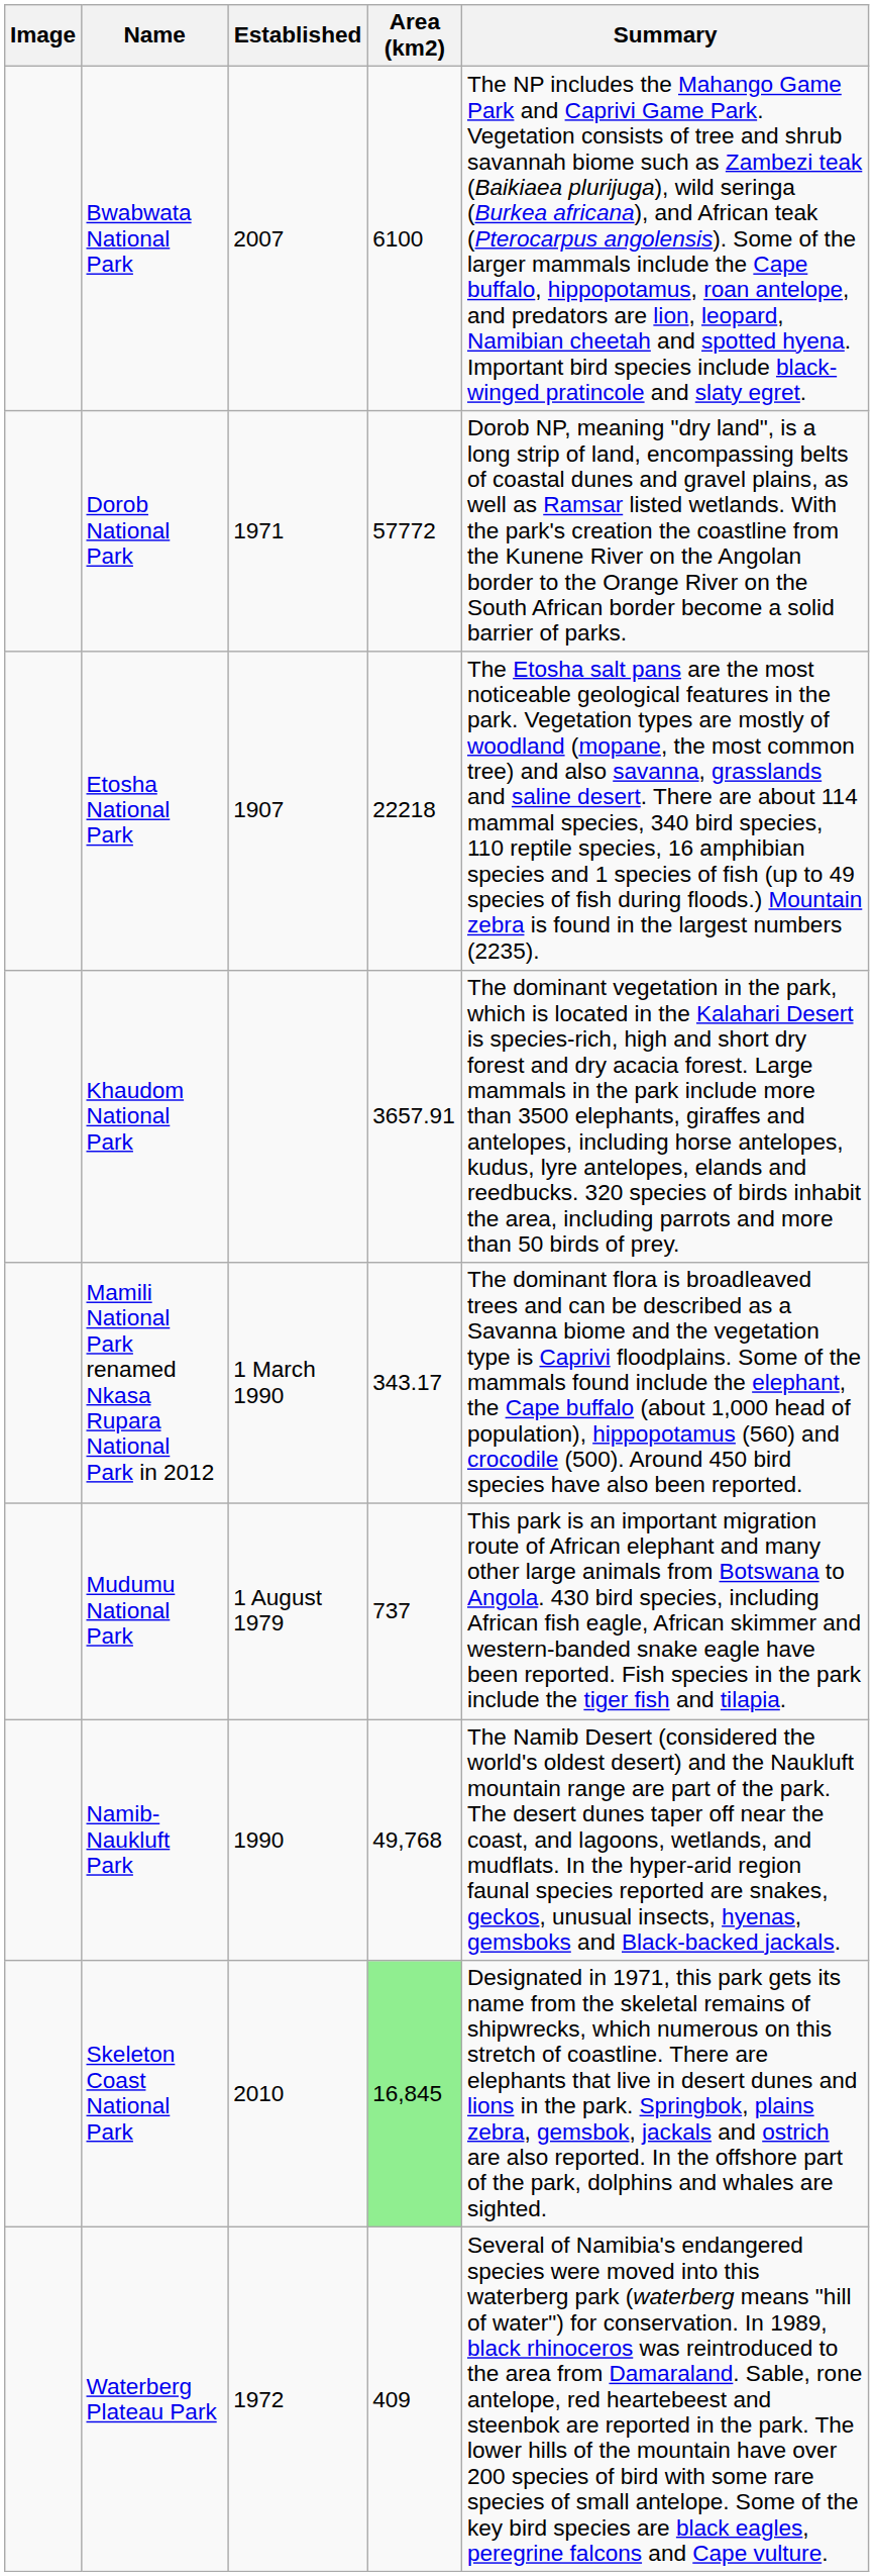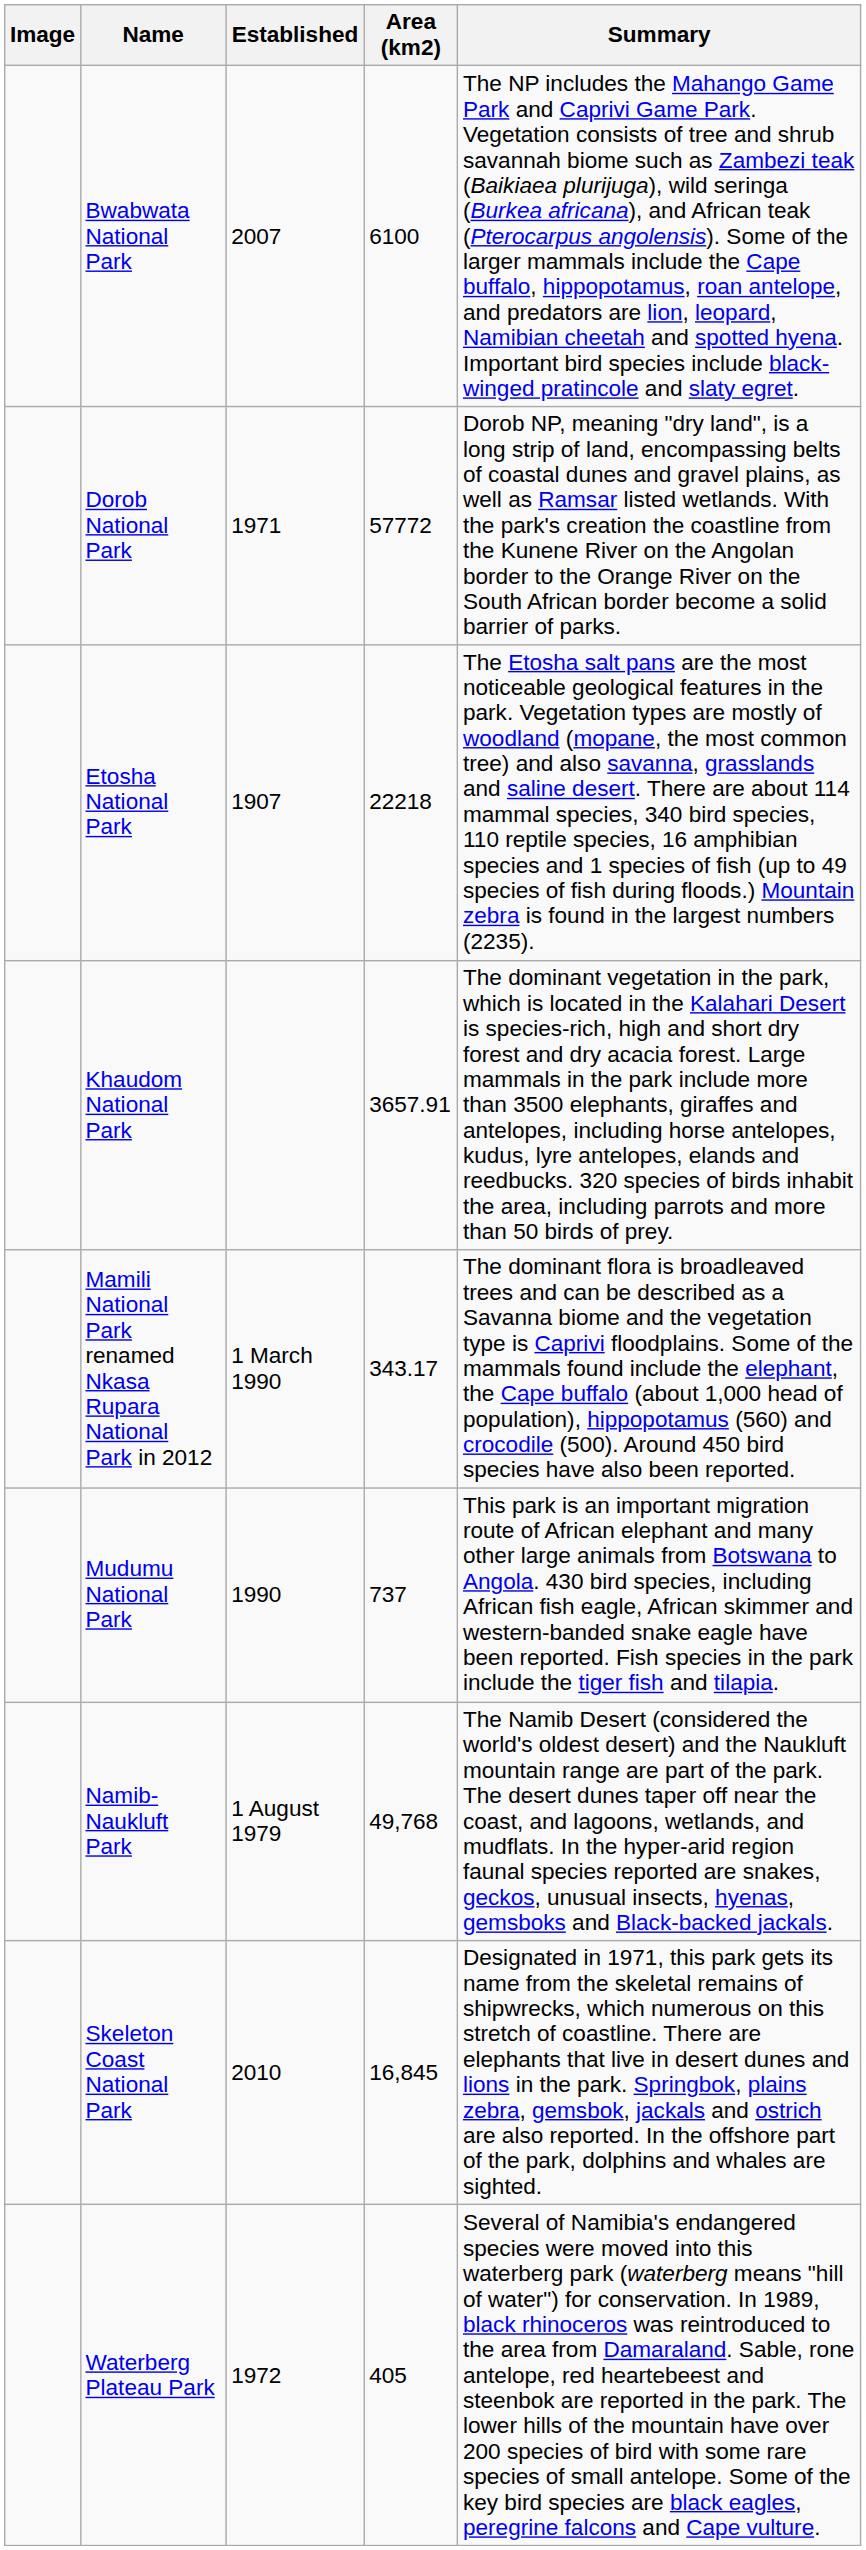Mudumu National Park | Established: 1 August 1979 -> 1990
Namib-Naukluft Park | Established: 1990 -> 1 August 1979
Skeleton Coast National Park | Area (km2): lightgreen background -> no background
Waterberg Plateau Park | Area (km2): 409 -> 405
